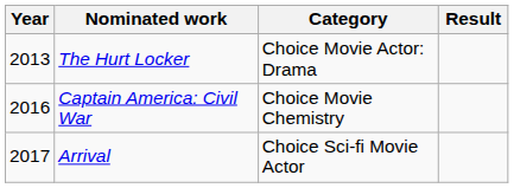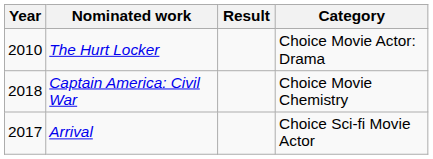columns swapped: Category <-> Result
The Hurt Locker | Year: 2013 -> 2010
Captain America: Civil War | Year: 2016 -> 2018
